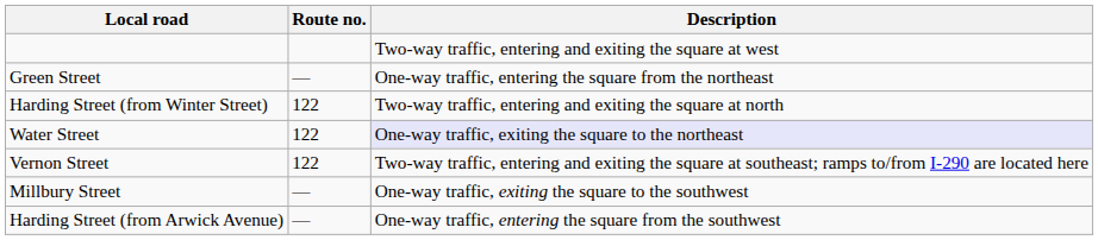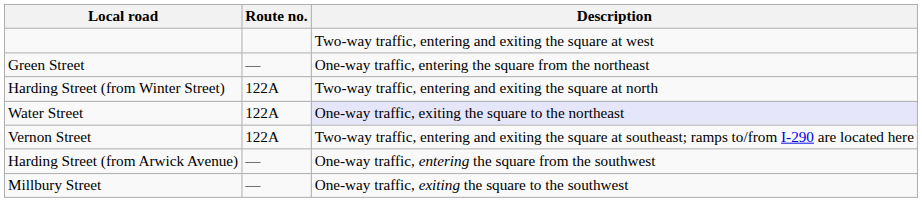Harding Street (from Winter Street) | Route no.: 122 -> 122A
Water Street | Route no.: 122 -> 122A
Vernon Street | Route no.: 122 -> 122A
rows swapped: Millbury Street <-> Harding Street (from Arwick Avenue)
